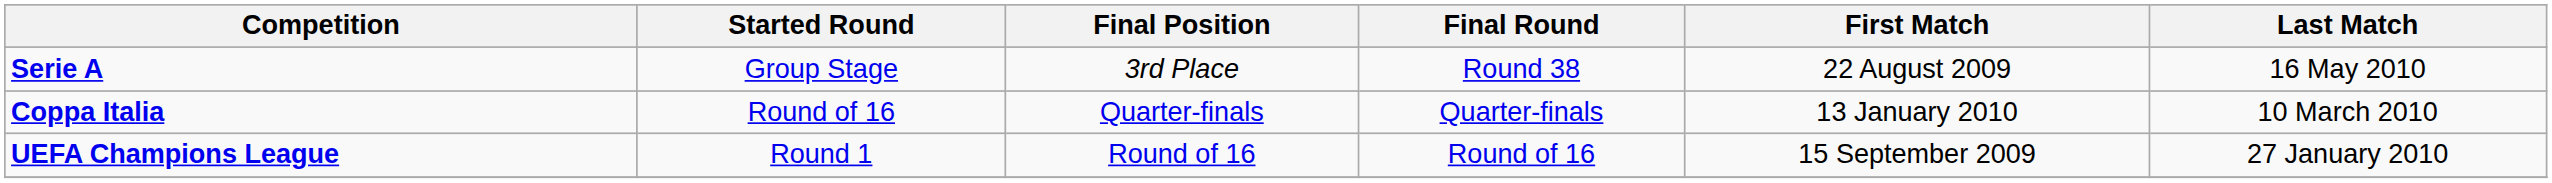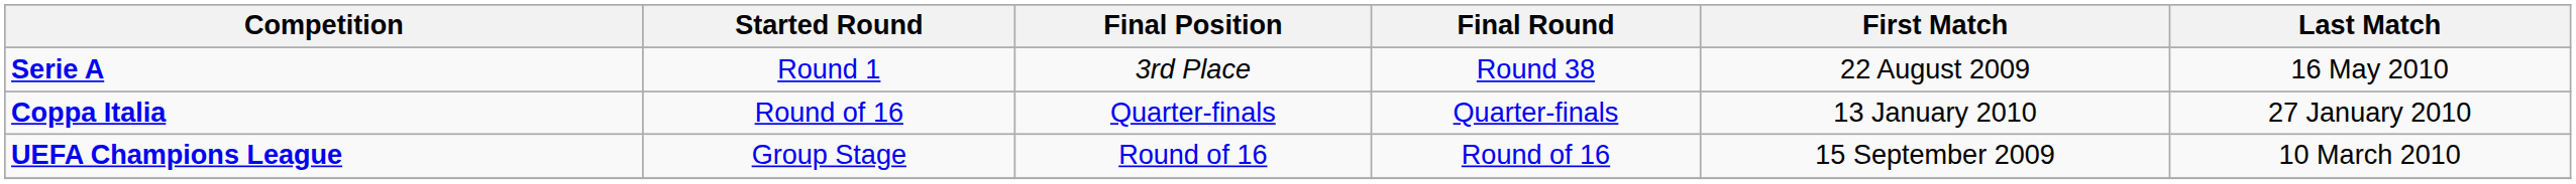Serie A | Started Round: Group Stage -> Round 1
Coppa Italia | Last Match: 10 March 2010 -> 27 January 2010
UEFA Champions League | Started Round: Round 1 -> Group Stage
UEFA Champions League | Last Match: 27 January 2010 -> 10 March 2010
